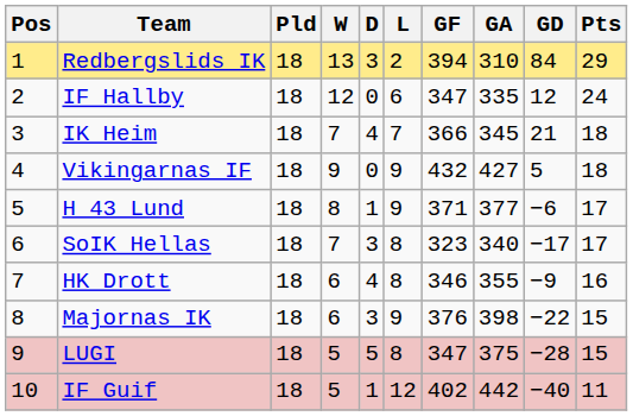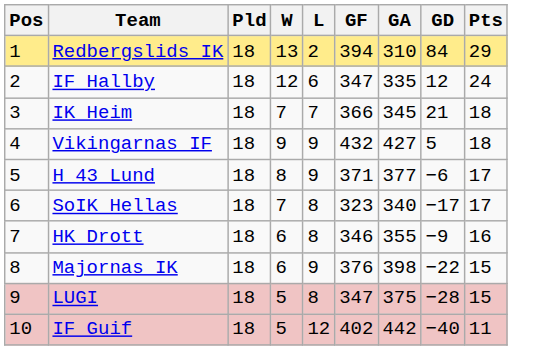- column: D | 3 | 0 | 4 | 0 | 1 | 3 | 4 | 3 | 5 | 1
